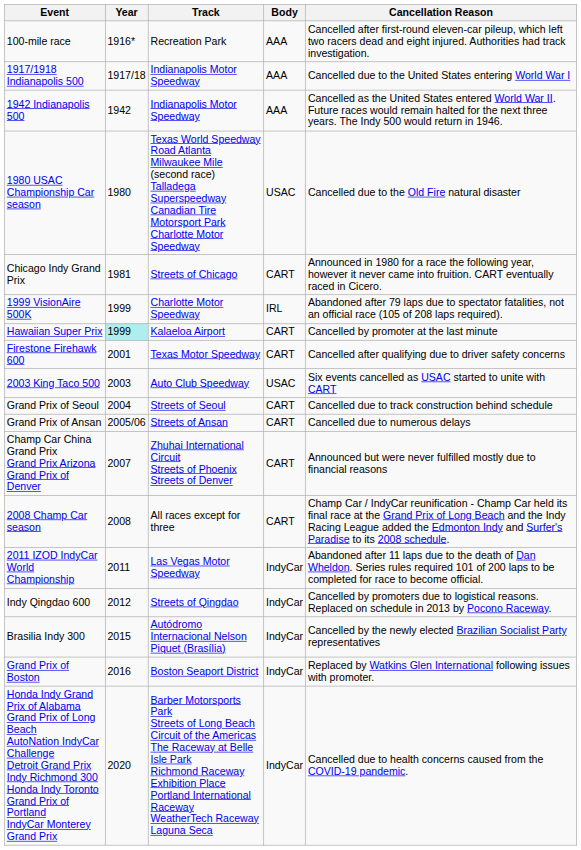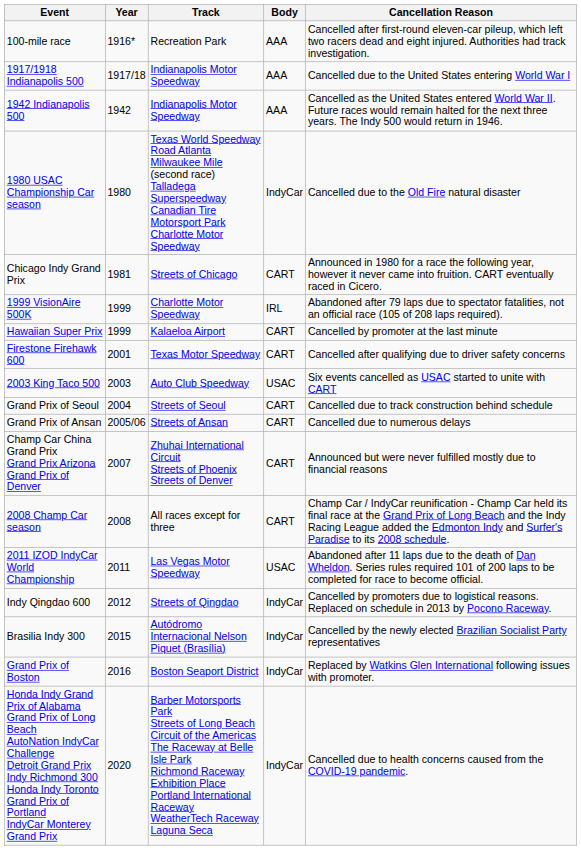1980 USAC Championship Car season | Body: USAC -> IndyCar
Hawaiian Super Prix | Year: paleturquoise background -> no background
2011 IZOD IndyCar World Championship | Body: IndyCar -> USAC
